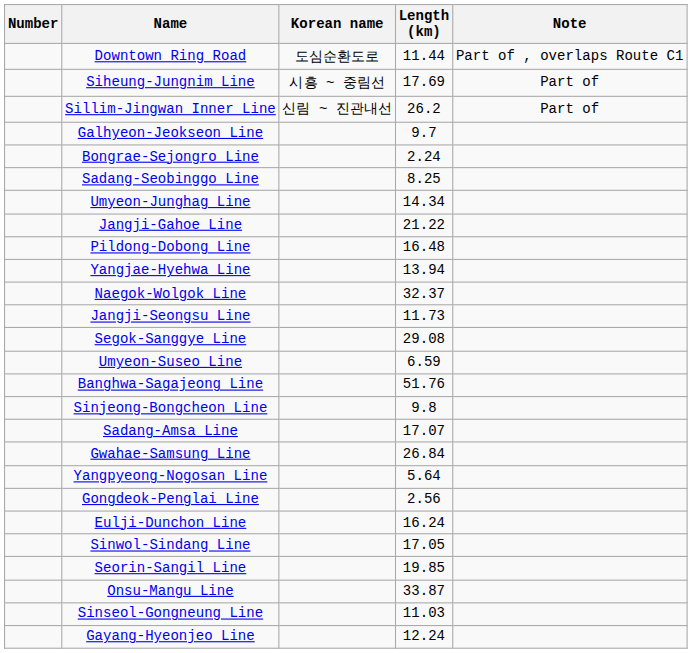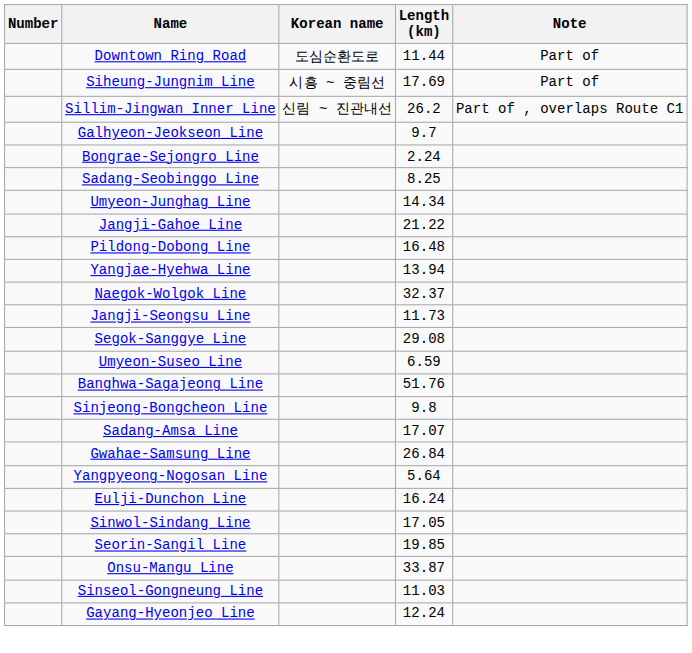Downtown Ring Road | Note: Part of , overlaps Route C1 -> Part of
Sillim-Jingwan Inner Line | Note: Part of -> Part of , overlaps Route C1
- row: Gongdeok-Penglai Line | 2.56
